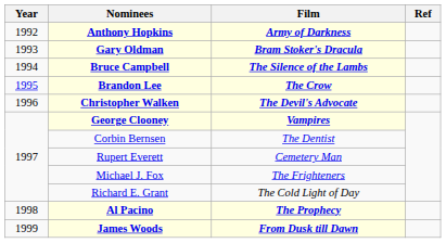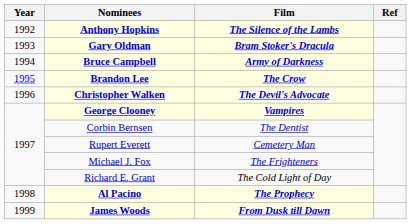Anthony Hopkins | Film: Army of Darkness -> The Silence of the Lambs
Bruce Campbell | Film: The Silence of the Lambs -> Army of Darkness
